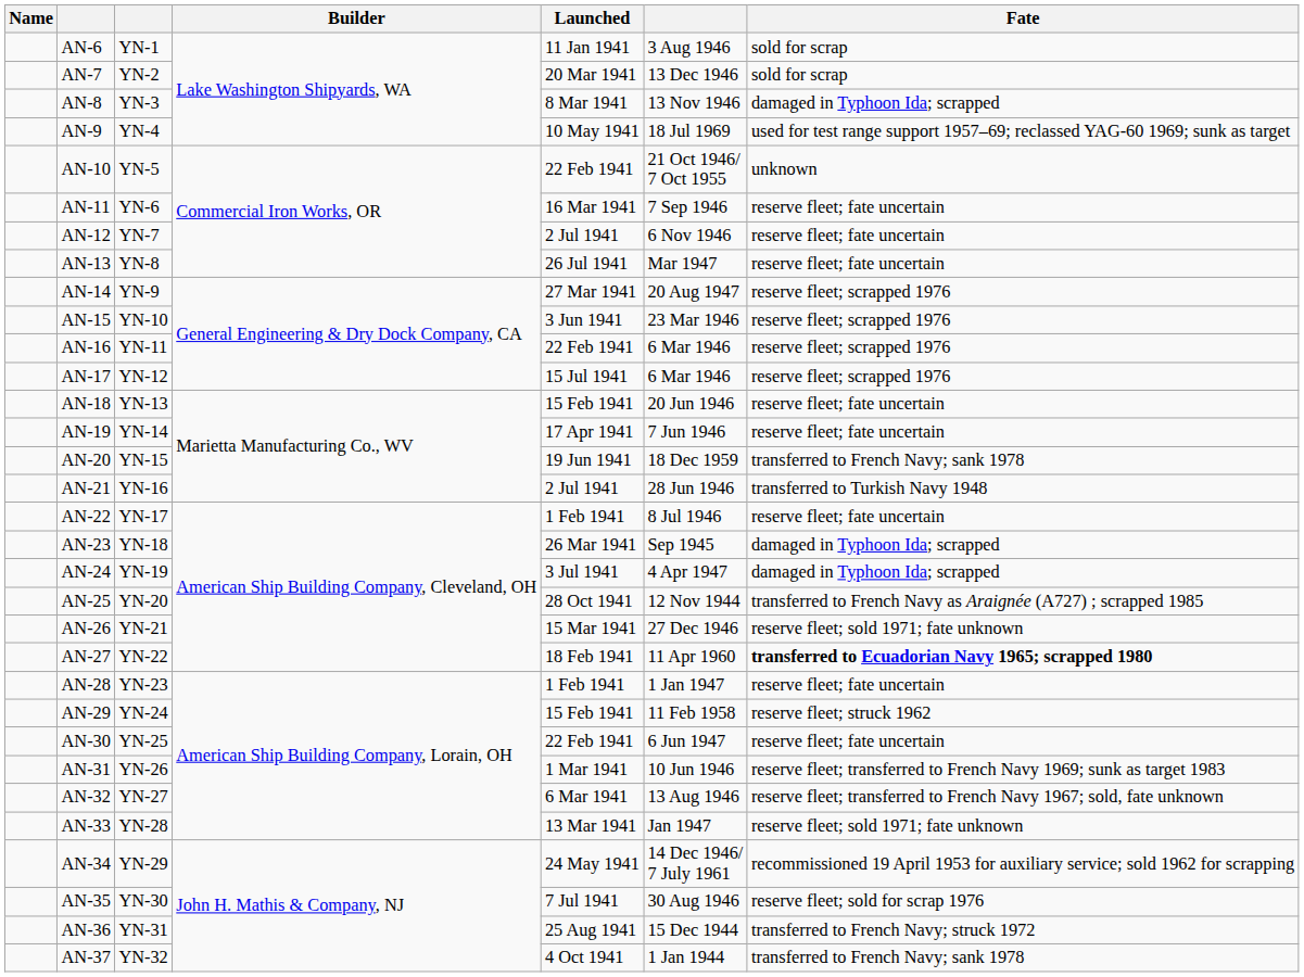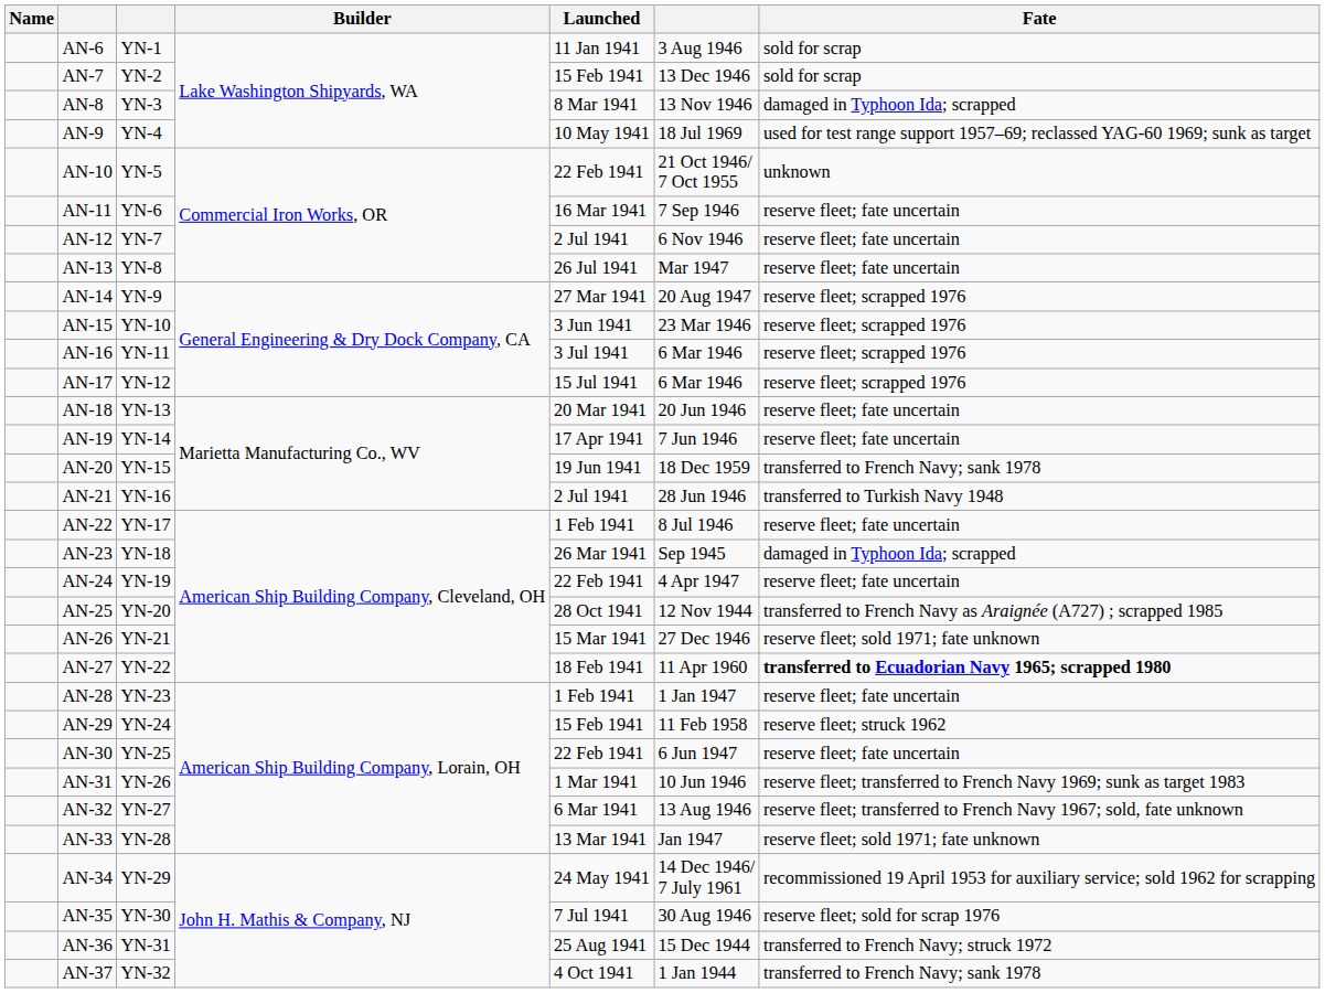AN-7 | Launched: 20 Mar 1941 -> 15 Feb 1941
AN-16 | Launched: 22 Feb 1941 -> 3 Jul 1941
AN-18 | Launched: 15 Feb 1941 -> 20 Mar 1941
AN-24 | Launched: 3 Jul 1941 -> 22 Feb 1941
AN-24 | Fate: damaged in Typhoon Ida; scrapped -> reserve fleet; fate uncertain
